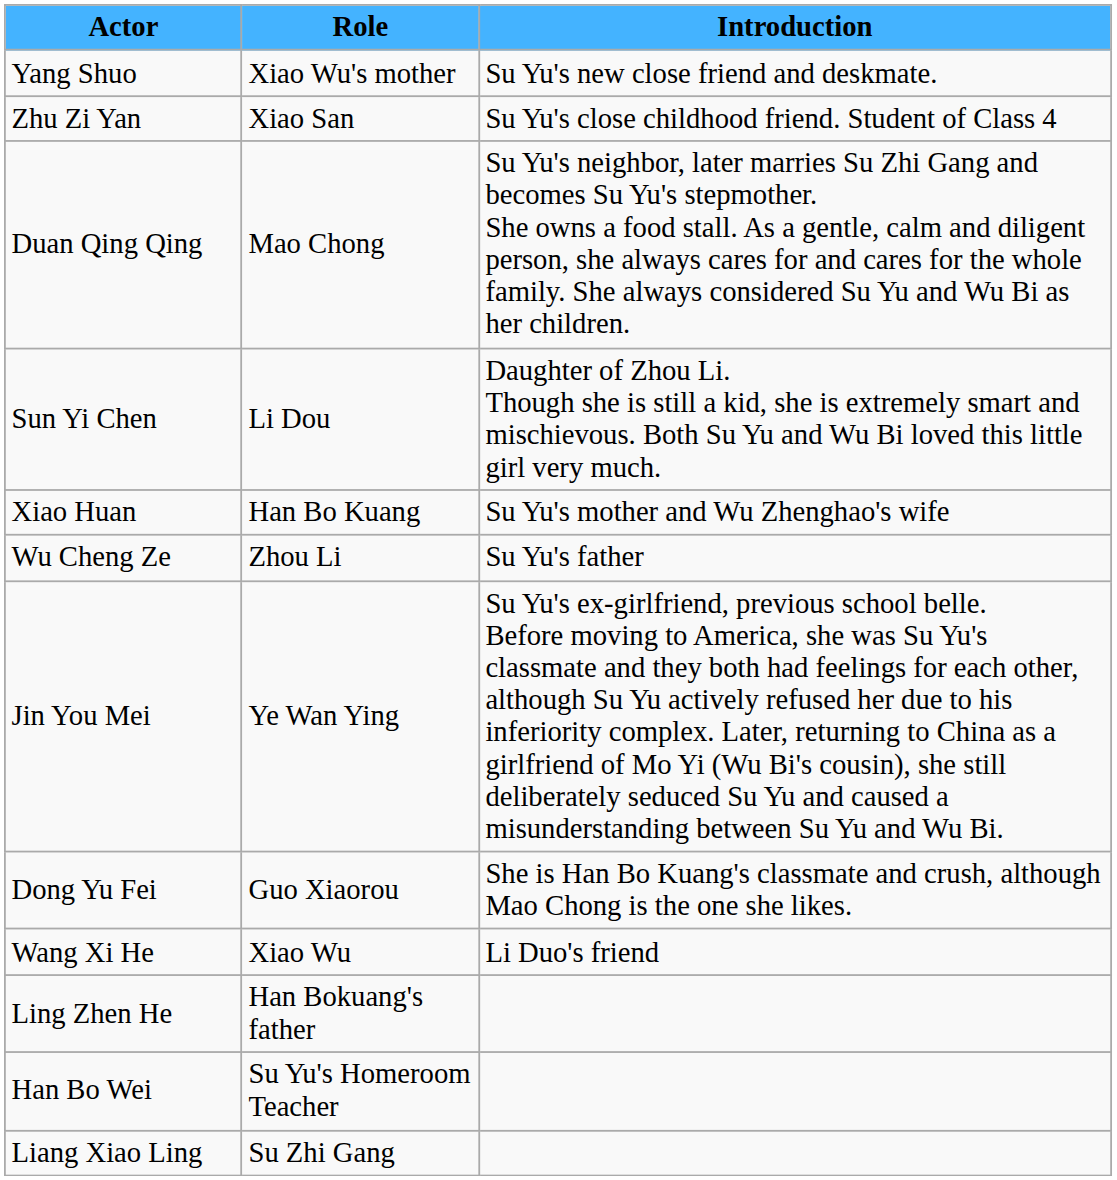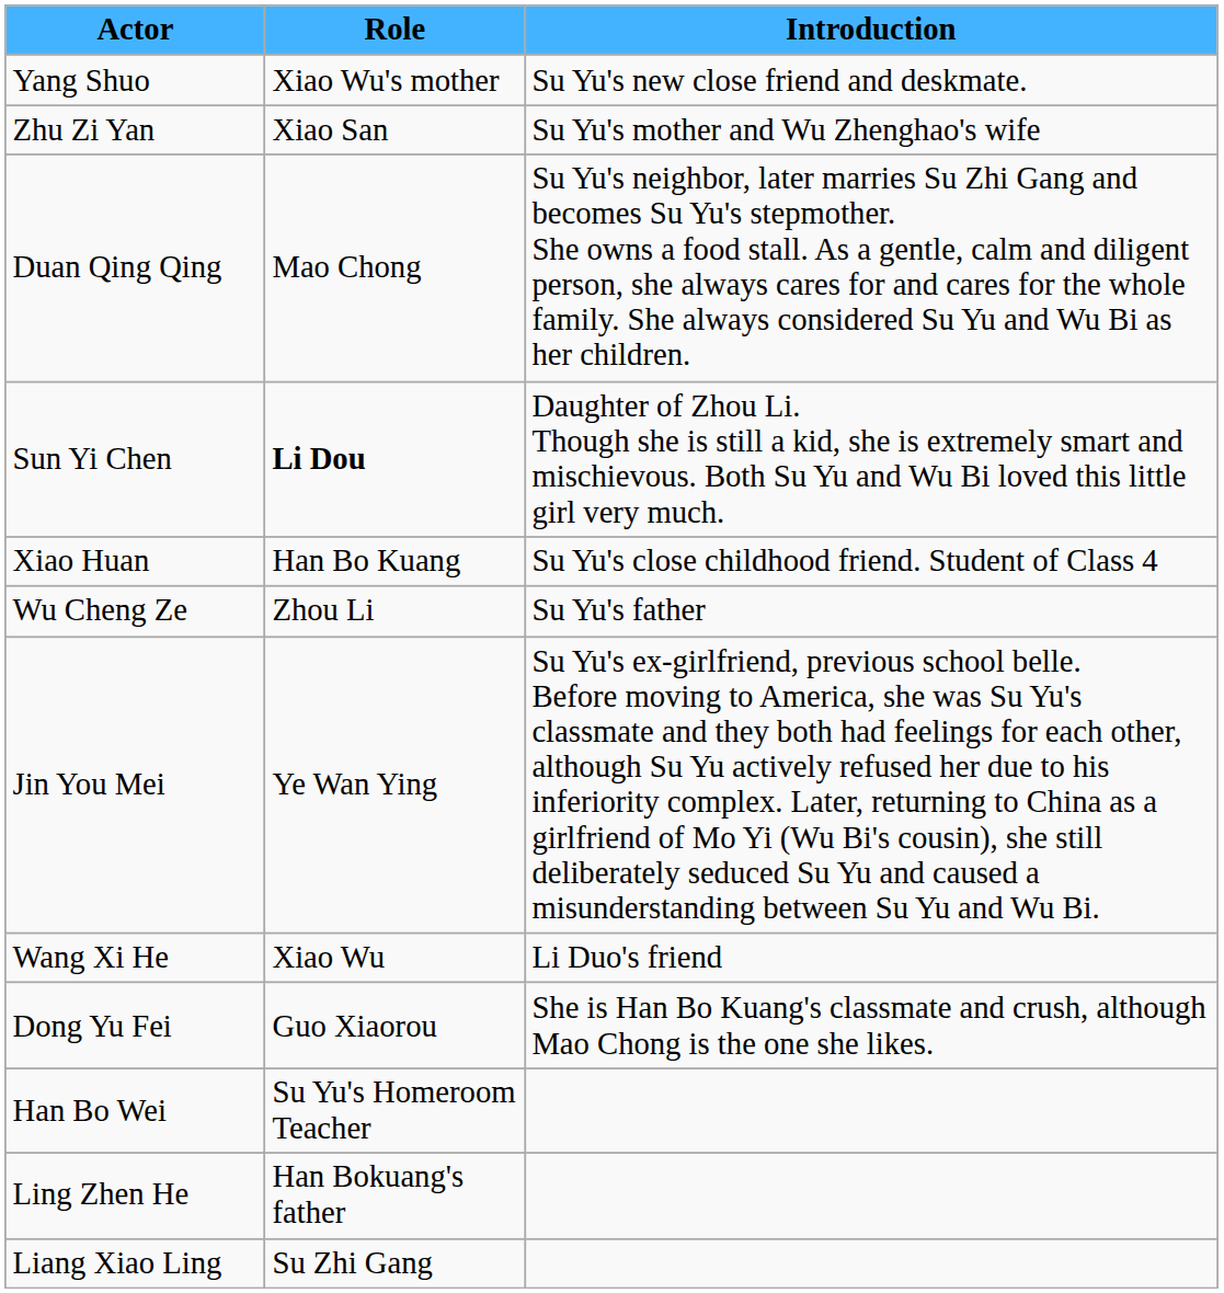Zhu Zi Yan | Introduction: Su Yu's close childhood friend. Student of Class 4 -> Su Yu's mother and Wu Zhenghao's wife
Sun Yi Chen | Role: normal -> bold
Xiao Huan | Introduction: Su Yu's mother and Wu Zhenghao's wife -> Su Yu's close childhood friend. Student of Class 4
rows swapped: Dong Yu Fei <-> Wang Xi He
rows swapped: Ling Zhen He <-> Han Bo Wei
